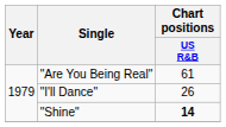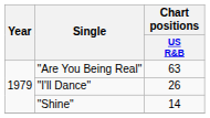"Are You Being Real" | Chart positions / US R&B: 61 -> 63
"Shine" | Chart positions / US R&B: bold -> normal
